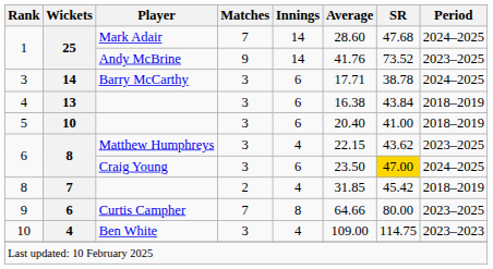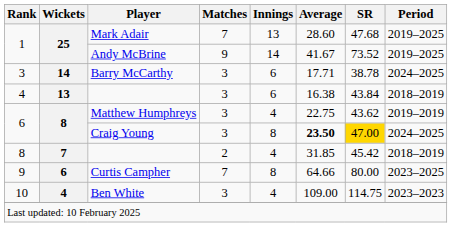1 / Mark Adair | Innings: 14 -> 13
1 / Mark Adair | Period: 2024–2025 -> 2019–2025
1 / Andy McBrine | Average: 41.76 -> 41.67
1 / Andy McBrine | Period: 2023–2025 -> 2019–2025
- row: 5 | 10 | 3 | 6 | 20.40 | 41.00 | 2018–2019
6 / Matthew Humphreys | Average: 22.15 -> 22.75
6 / Matthew Humphreys | Period: 2023–2025 -> 2019–2019
6 / Craig Young | Innings: 6 -> 8
6 / Craig Young | Average: normal -> bold
